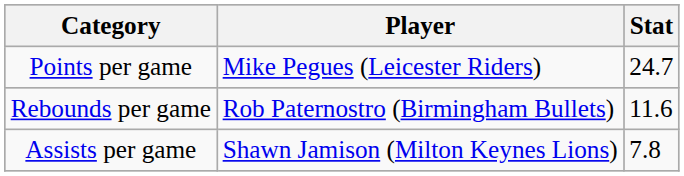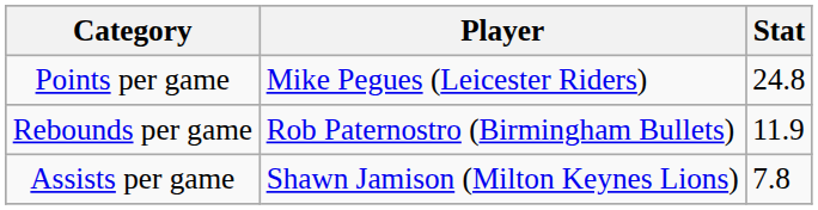Points per game | Stat: 24.7 -> 24.8
Rebounds per game | Stat: 11.6 -> 11.9
